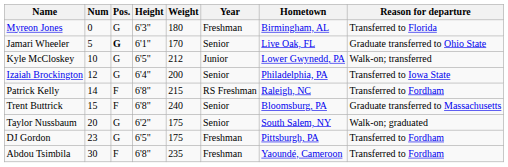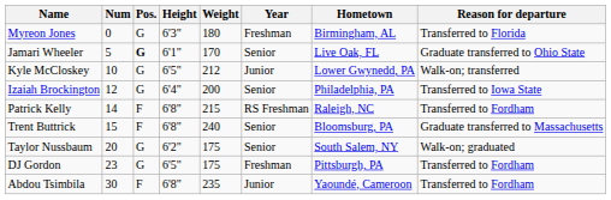Abdou Tsimbila | Year: Freshman -> Junior
